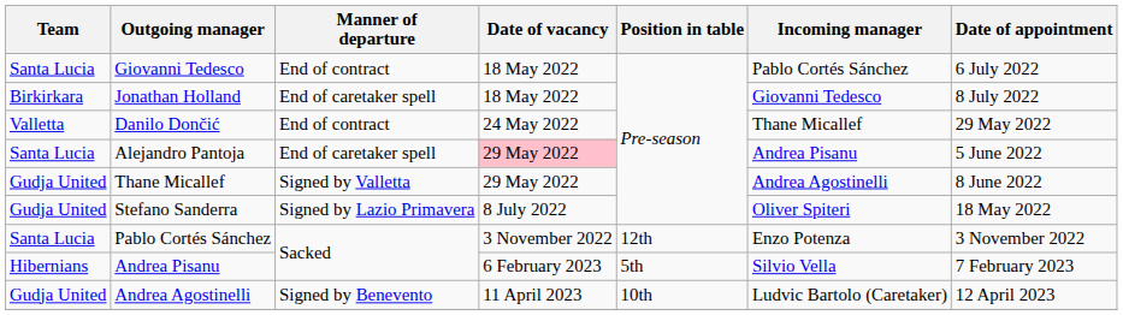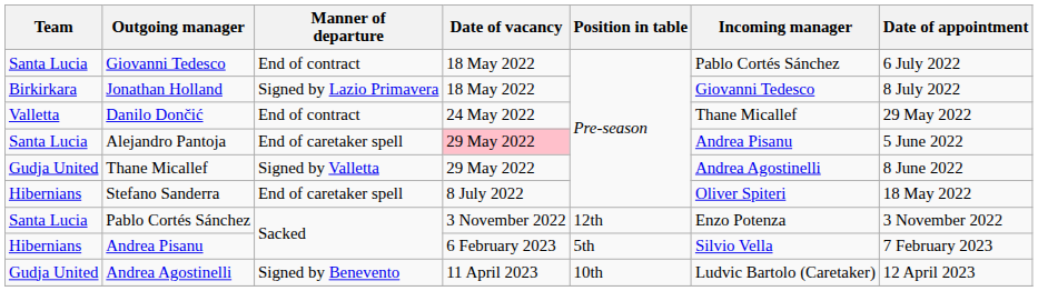Jonathan Holland | Manner of departure: End of caretaker spell -> Signed by Lazio Primavera
Stefano Sanderra | Team: Gudja United -> Hibernians
Stefano Sanderra | Manner of departure: Signed by Lazio Primavera -> End of caretaker spell
